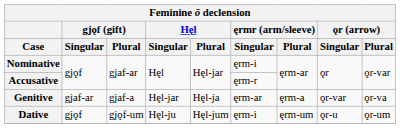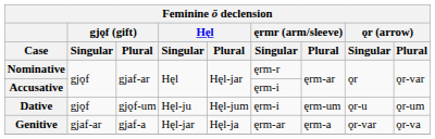Nominative | ęrmr (arm/sleeve) / Singular: ęrm-i -> ęrm-r
Accusative | ęrmr (arm/sleeve) / Singular: ęrm-r -> ęrm-i
rows swapped: Genitive <-> Dative
